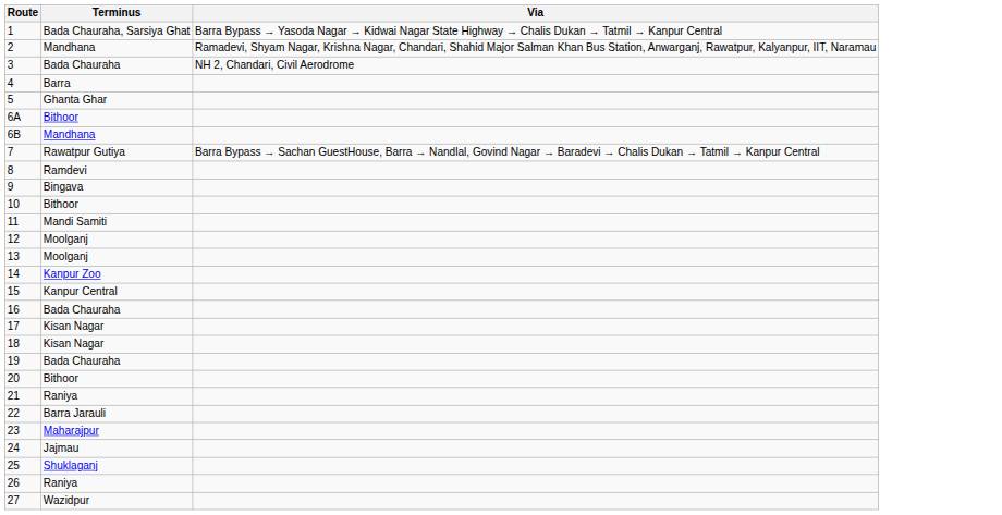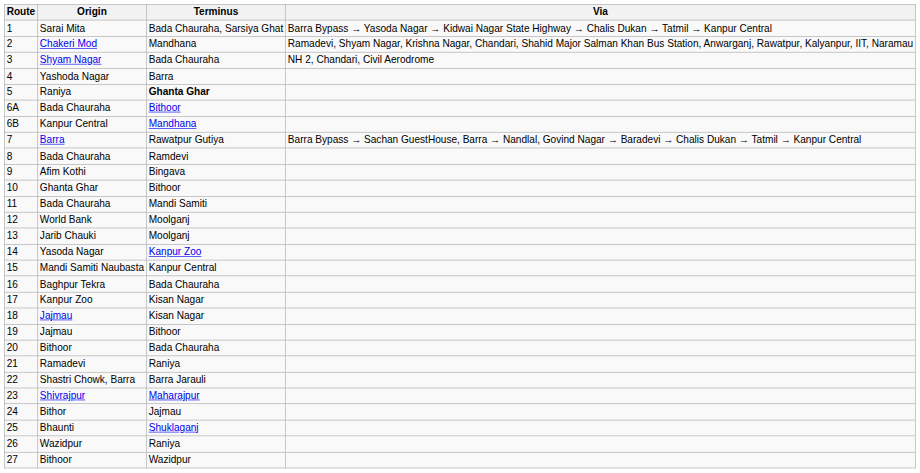+ column: Origin | Sarai Mita | Chakeri Mod | Shyam Nagar | Yashoda Nagar | Raniya | Bada Chauraha | Kanpur Central | Barra | Bada Chauraha | Afim Kothi | Ghanta Ghar | Bada Chauraha | World Bank | Jarib Chauki | Yasoda Nagar | Mandi Samiti Naubasta | Baghpur Tekra | Kanpur Zoo | Jajmau | Jajmau | Bithoor | Ramadevi | Shastri Chowk, Barra | Shivrajpur | Bithor | Bhaunti | Wazidpur | Bithoor
5 | Terminus: normal -> bold
19 | Terminus: Bada Chauraha -> Bithoor
20 | Terminus: Bithoor -> Bada Chauraha
